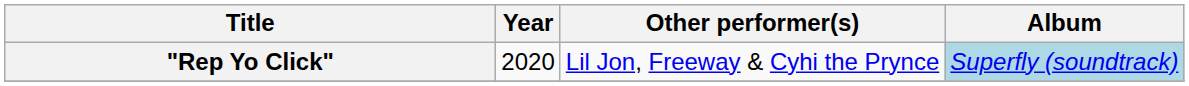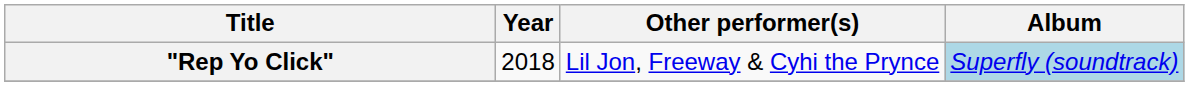"Rep Yo Click" | Year: 2020 -> 2018
